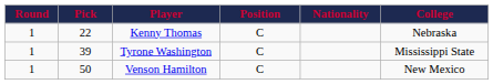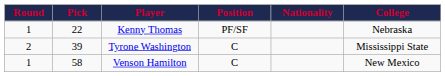Kenny Thomas | Position: C -> PF/SF
Tyrone Washington | Round: 1 -> 2
Venson Hamilton | Pick: 50 -> 58
